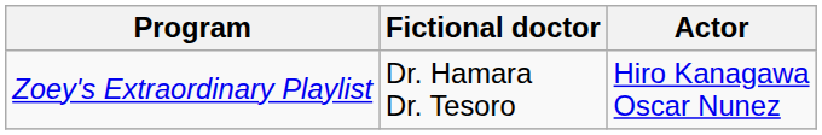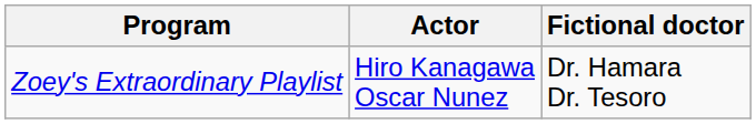columns swapped: Fictional doctor <-> Actor
